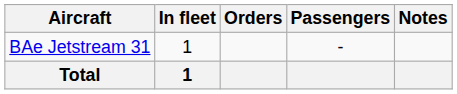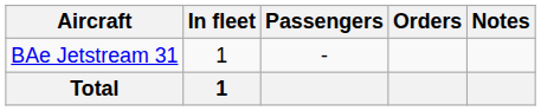columns swapped: Orders <-> Passengers
